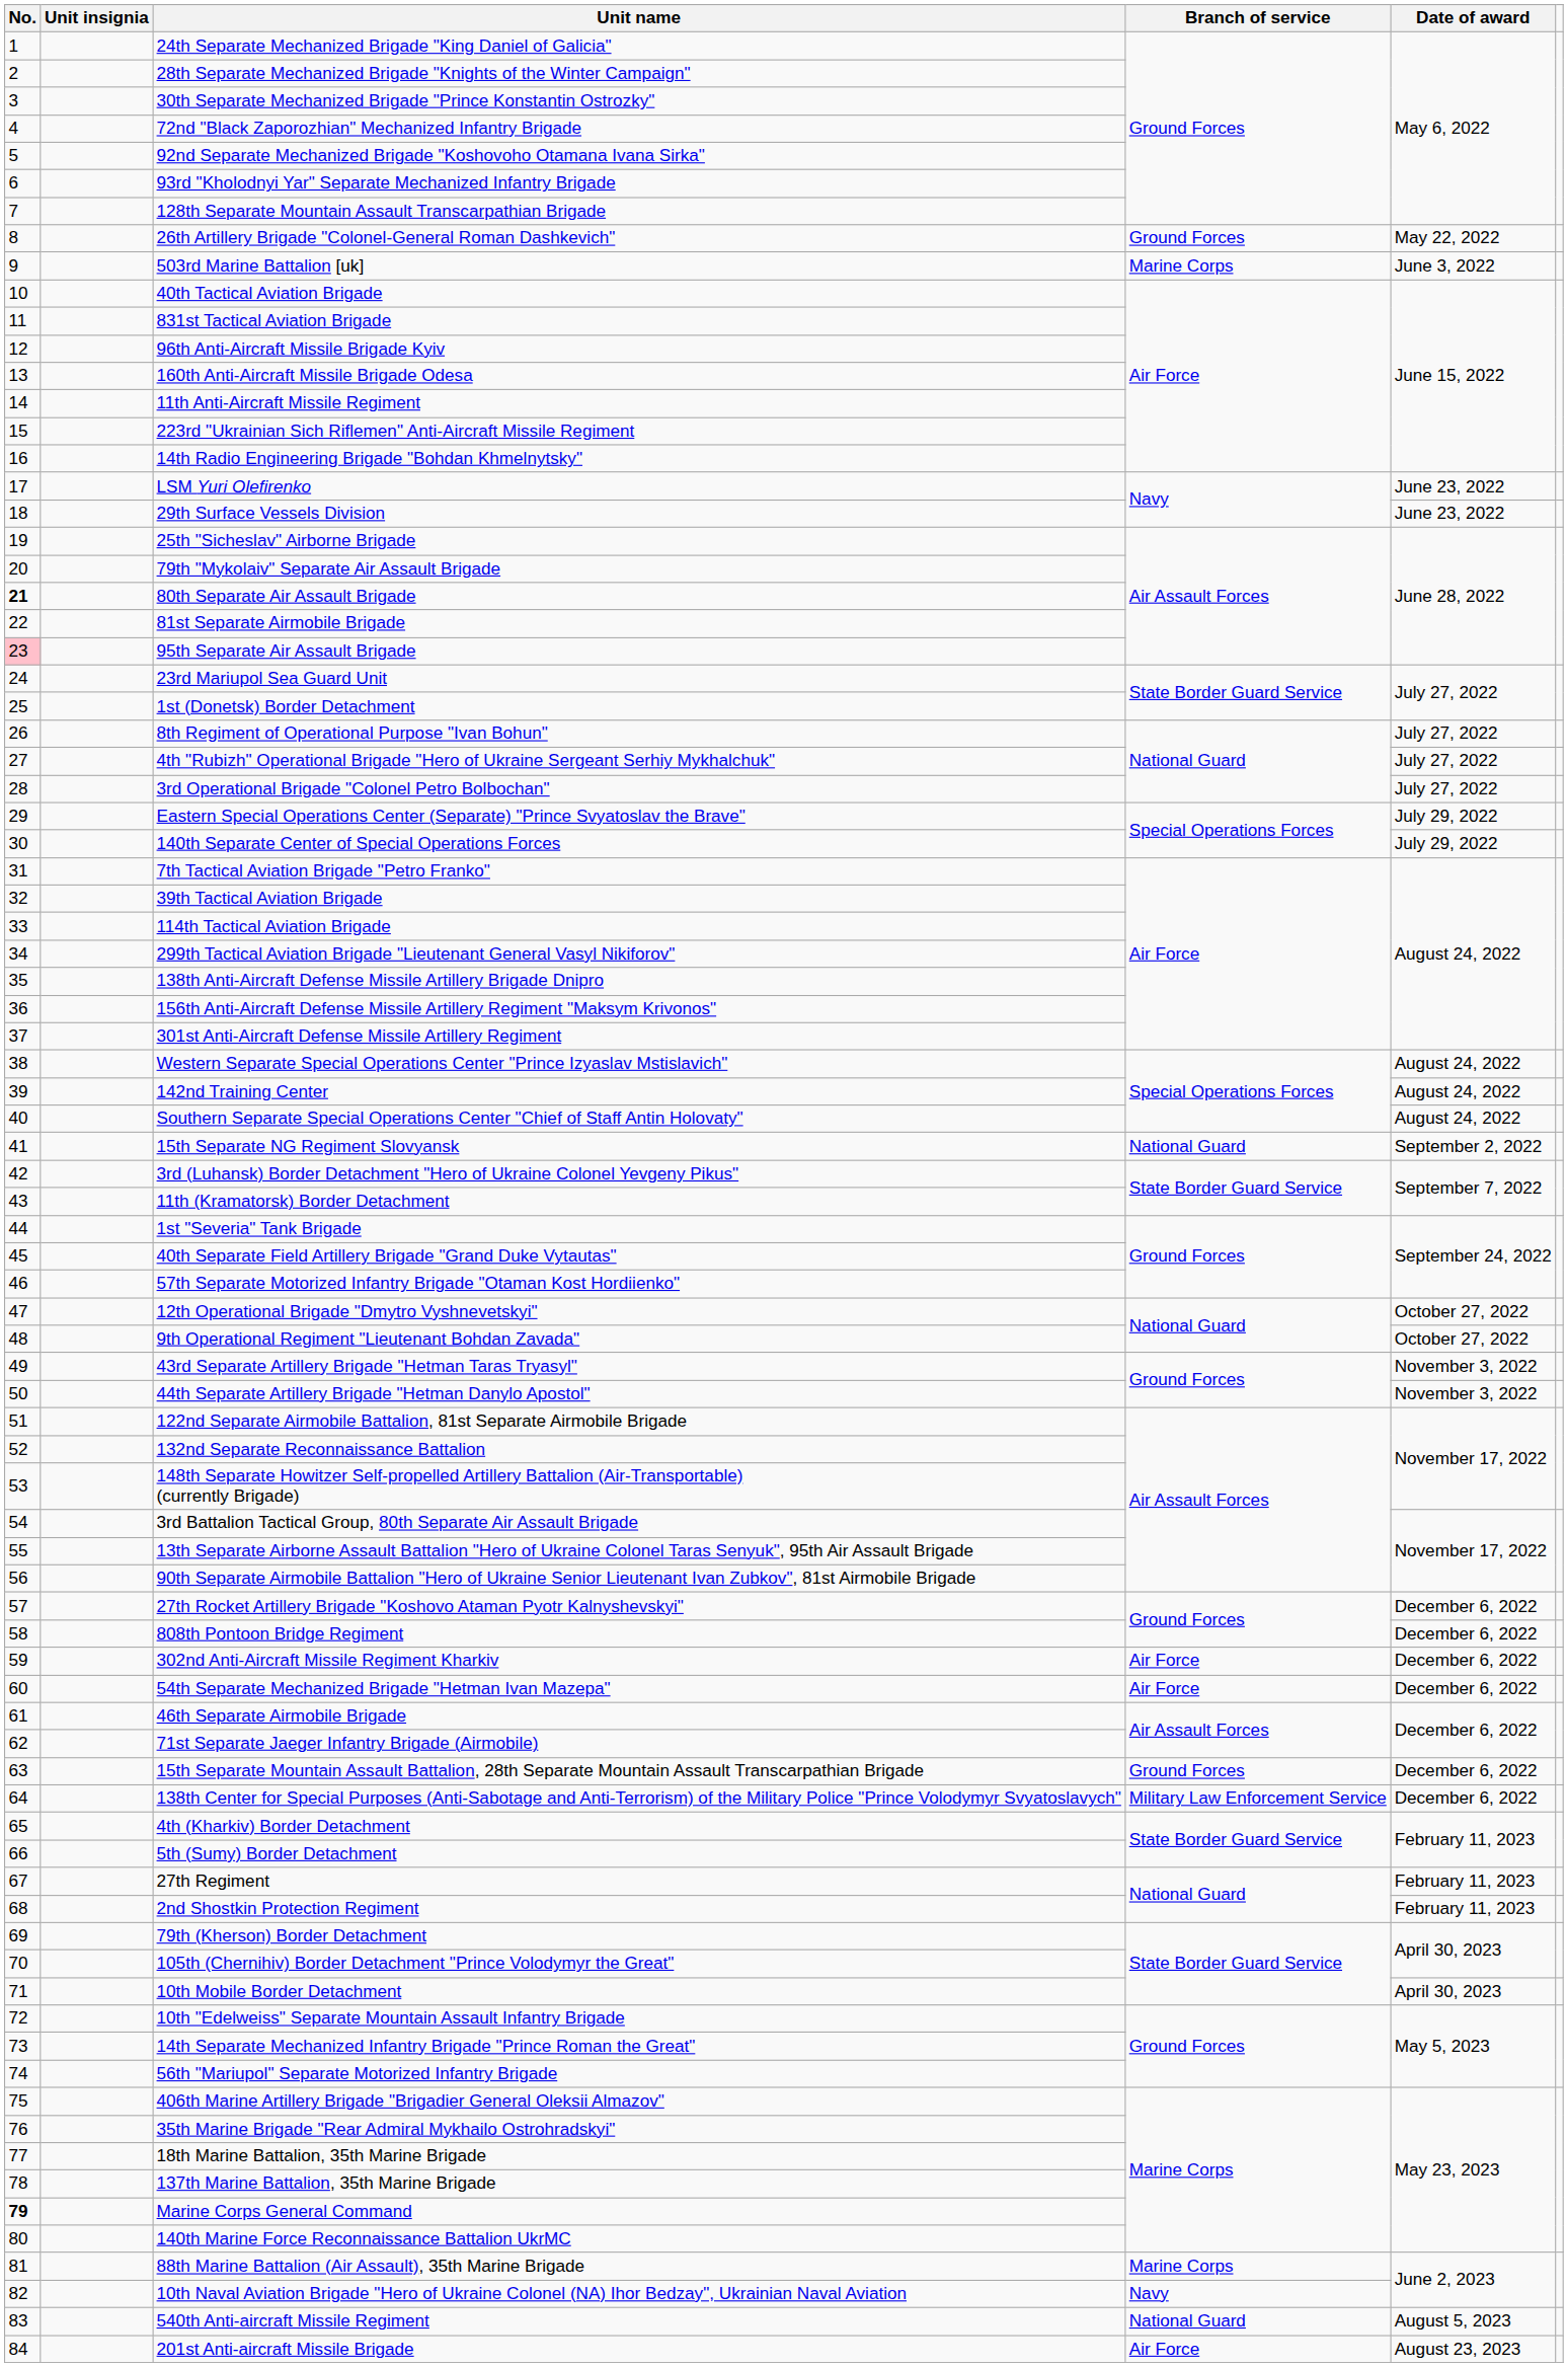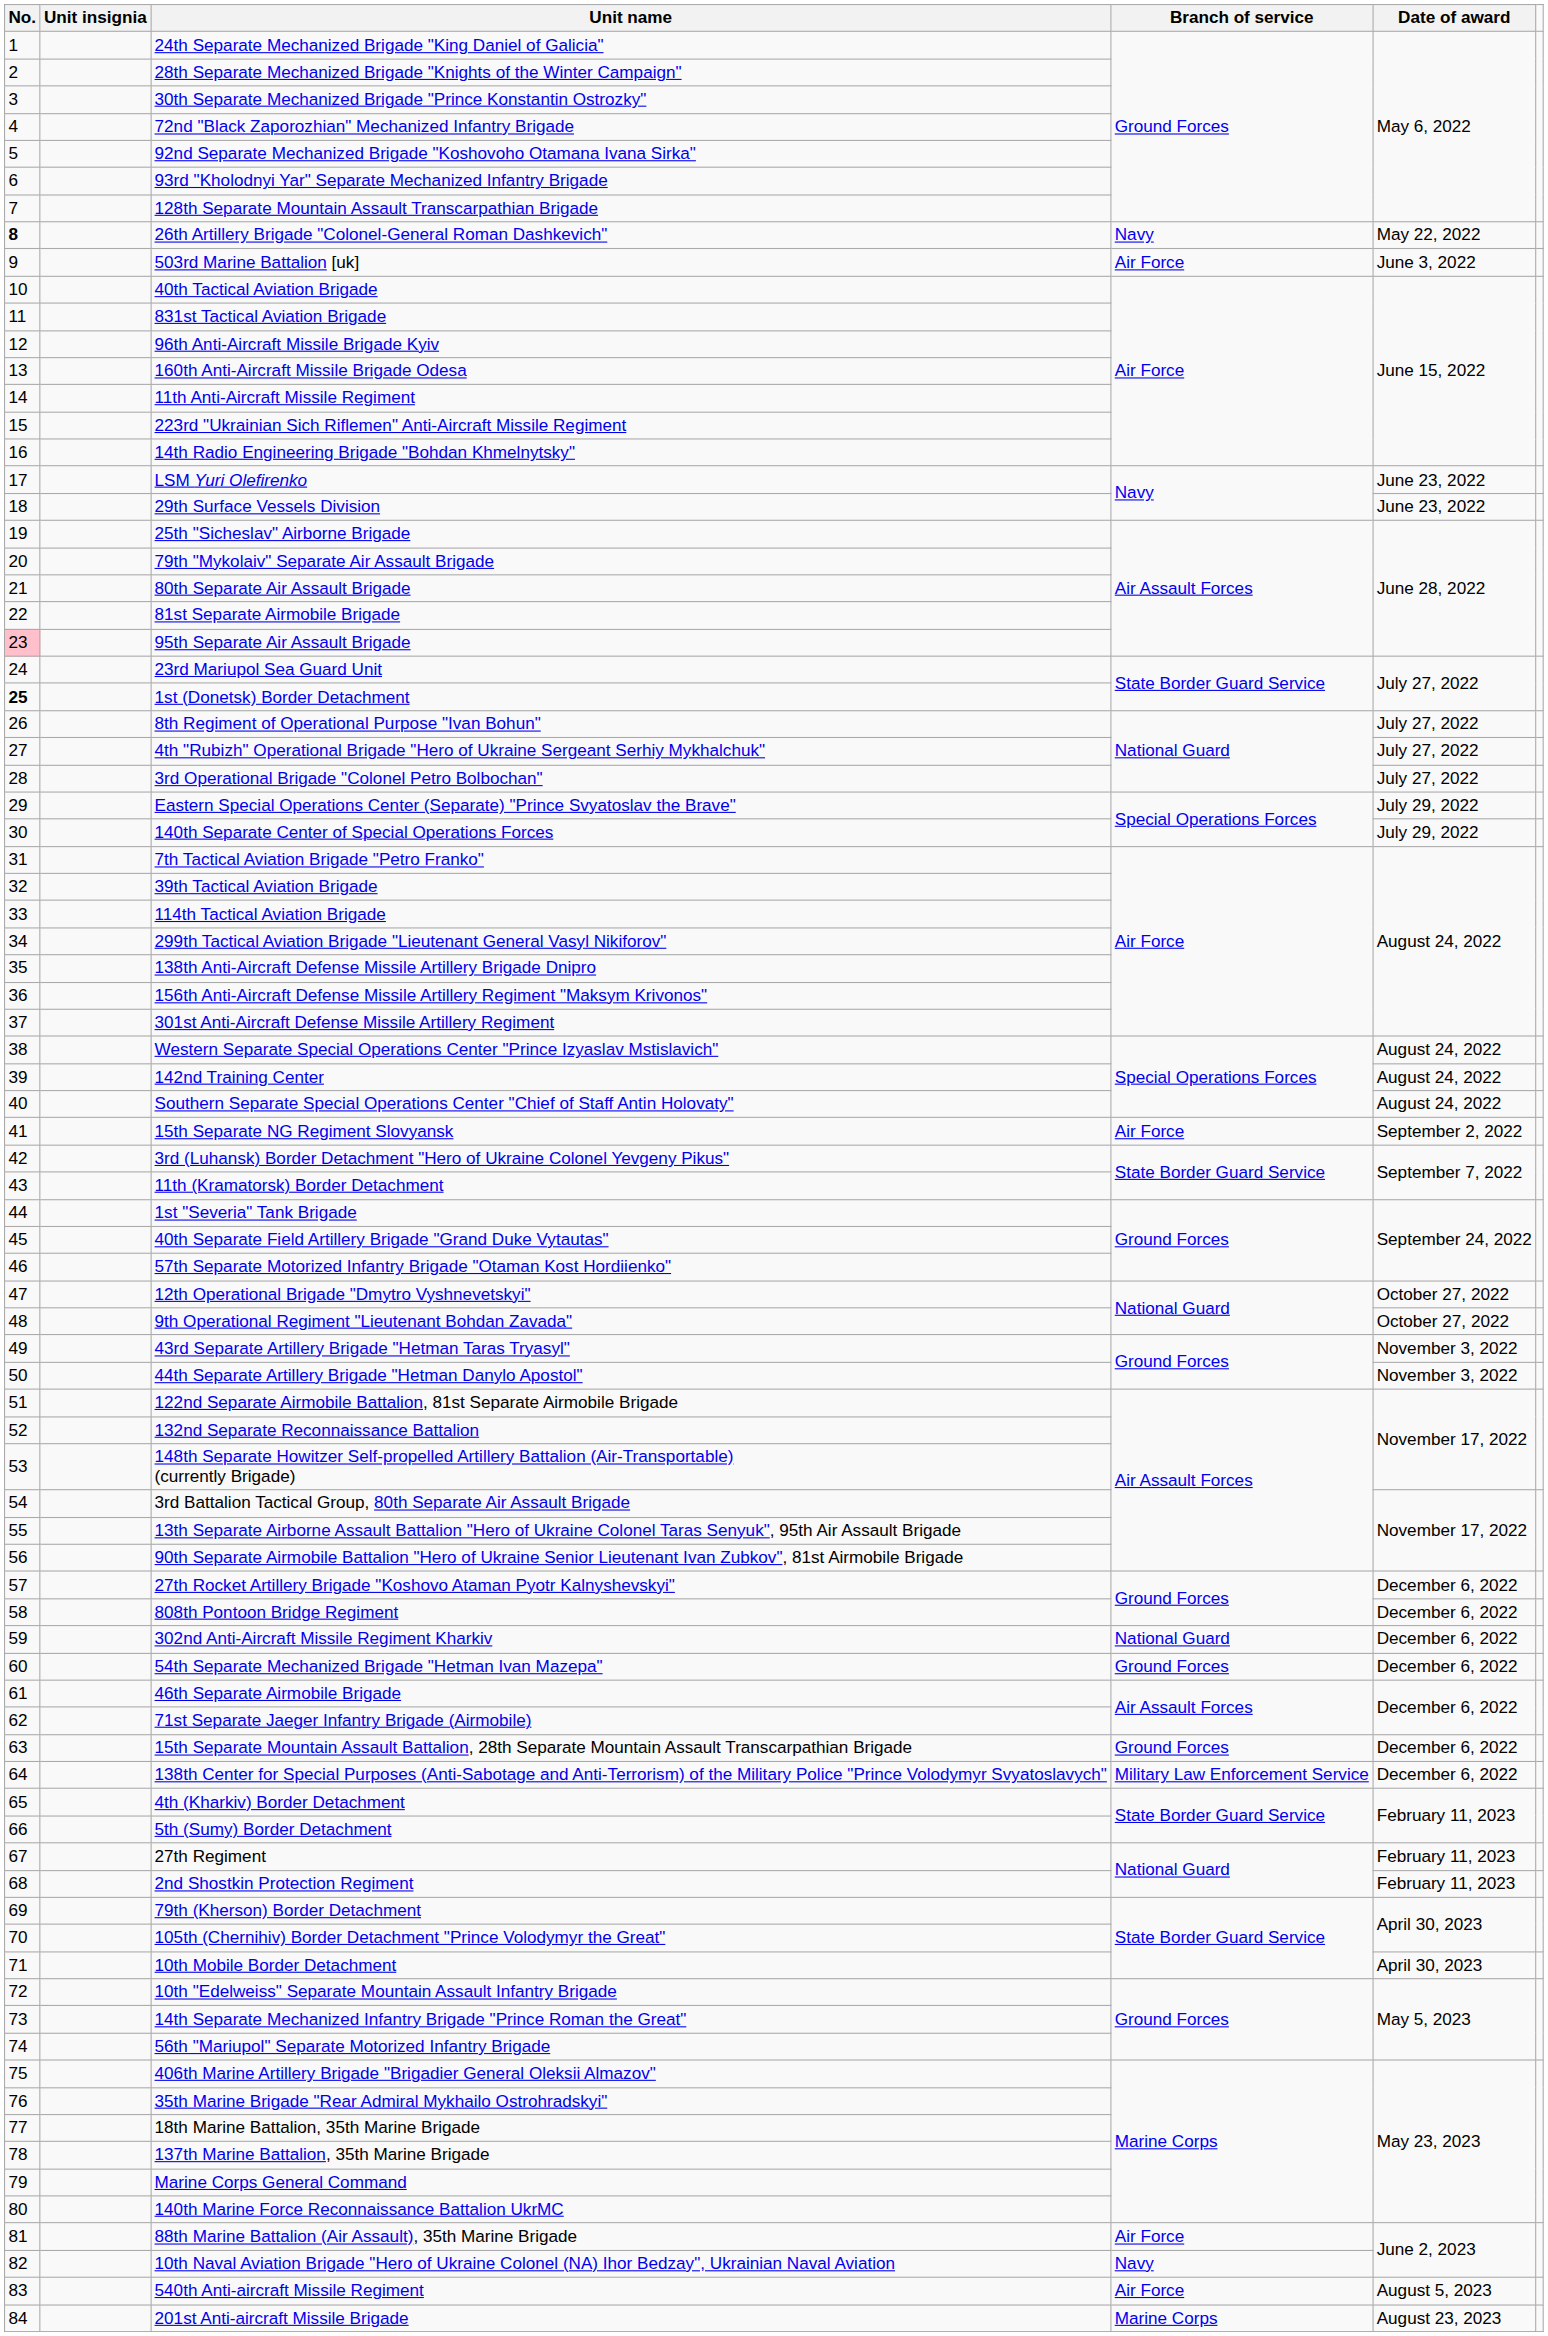26th Artillery Brigade "Colonel-General Roman Dashkevich" | No.: normal -> bold
26th Artillery Brigade "Colonel-General Roman Dashkevich" | Branch of service: Ground Forces -> Navy
503rd Marine Battalion [uk] | Branch of service: Marine Corps -> Air Force
80th Separate Air Assault Brigade | No.: bold -> normal
1st (Donetsk) Border Detachment | No.: normal -> bold
15th Separate NG Regiment Slovyansk | Branch of service: National Guard -> Air Force
302nd Anti-Aircraft Missile Regiment Kharkiv | Branch of service: Air Force -> National Guard
54th Separate Mechanized Brigade "Hetman Ivan Mazepa" | Branch of service: Air Force -> Ground Forces
Marine Corps General Command | No.: bold -> normal
88th Marine Battalion (Air Assault), 35th Marine Brigade | Branch of service: Marine Corps -> Air Force
540th Anti-aircraft Missile Regiment | Branch of service: National Guard -> Air Force
201st Anti-aircraft Missile Brigade | Branch of service: Air Force -> Marine Corps
